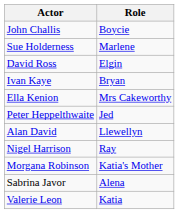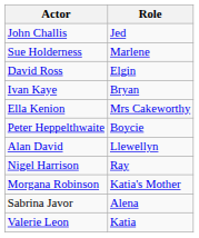John Challis | Role: Boycie -> Jed
Peter Heppelthwaite | Role: Jed -> Boycie
